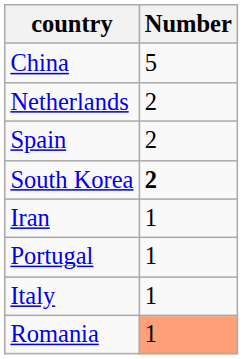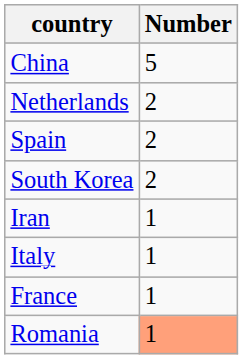South Korea | Number: bold -> normal
- row: Portugal | 1
+ row: France | 1
